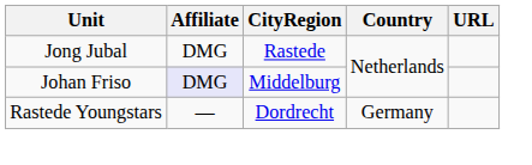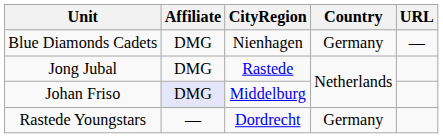+ row: Blue Diamonds Cadets | DMG | Nienhagen | Germany | —
